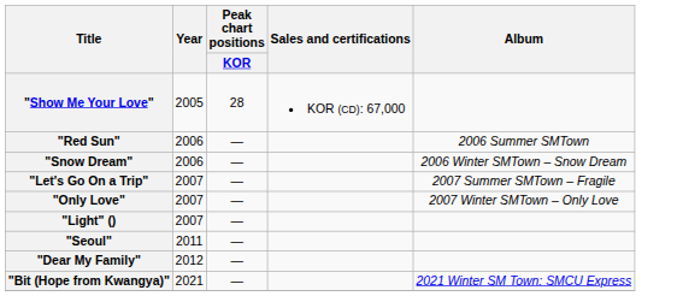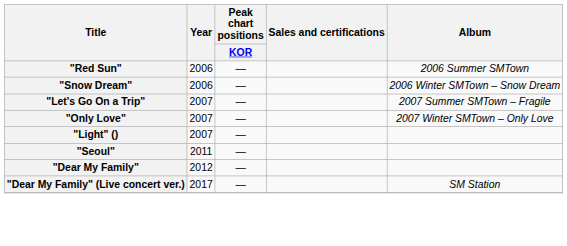- row: "Show Me Your Love" | 2005 | 28 | KOR (CD): 67,000
+ row: "Dear My Family" (Live concert ver.) | 2017 | — | SM Station
- row: "Bit (Hope from Kwangya)" | 2021 | — | 2021 Winter SM Town: SMCU Express
